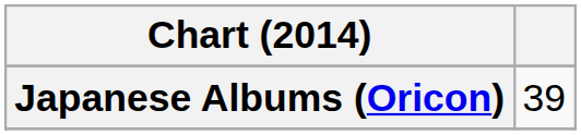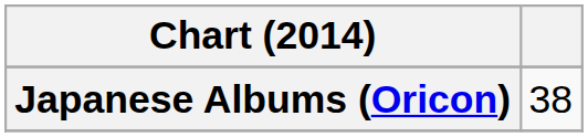Japanese Albums (Oricon) | column 2: 39 -> 38
